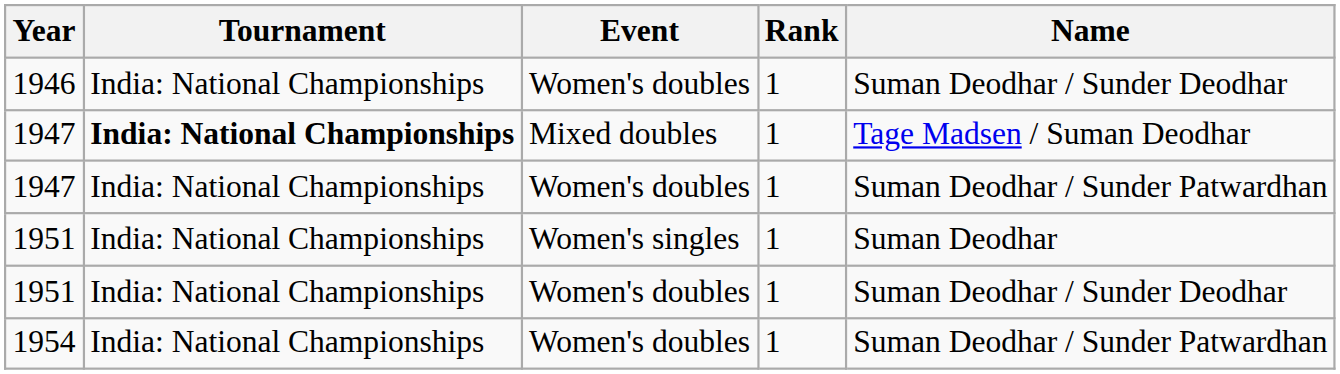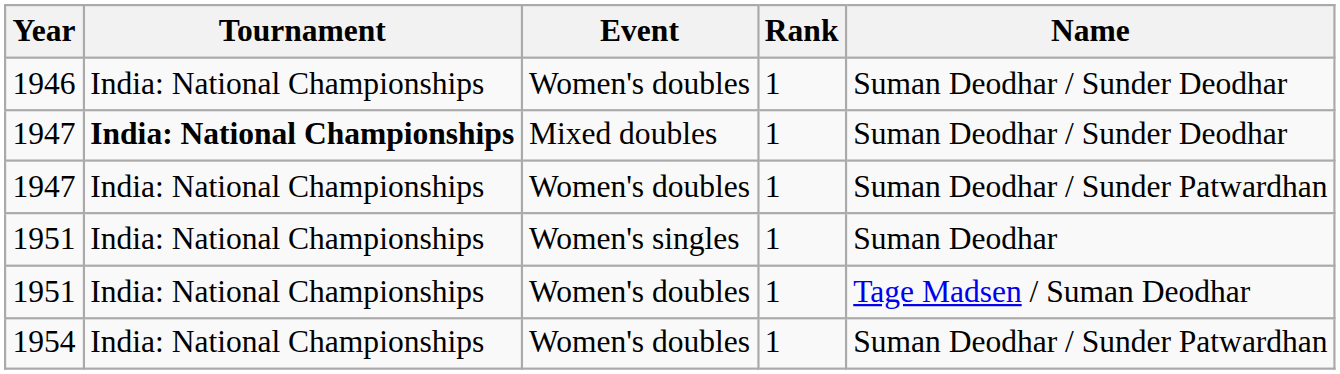1947 / Mixed doubles | Name: Tage Madsen / Suman Deodhar -> Suman Deodhar / Sunder Deodhar
1951 / Women's doubles | Name: Suman Deodhar / Sunder Deodhar -> Tage Madsen / Suman Deodhar
